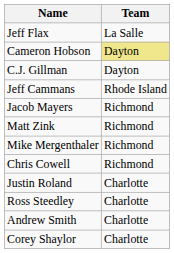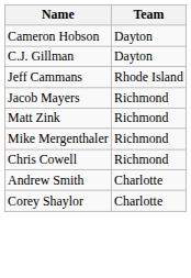- row: Jeff Flax | La Salle
Cameron Hobson | Team: khaki background -> no background
- row: Justin Roland | Charlotte
- row: Ross Steedley | Charlotte
